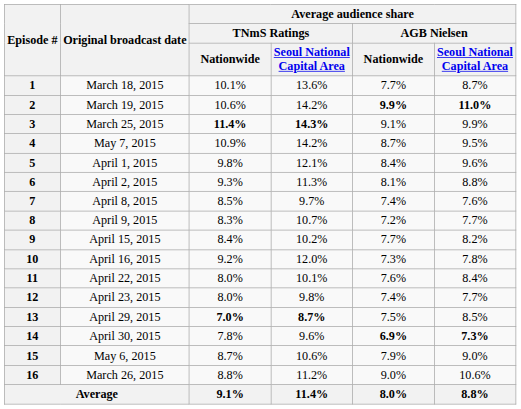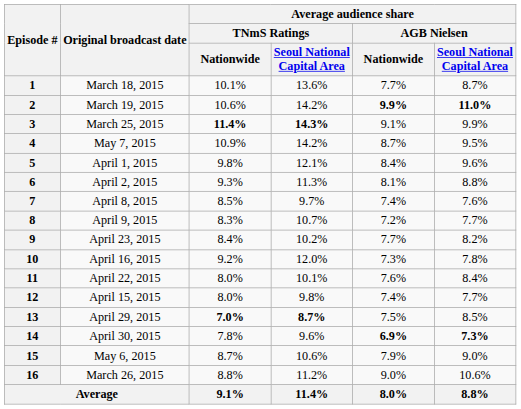9 | Original broadcast date: April 15, 2015 -> April 23, 2015
12 | Original broadcast date: April 23, 2015 -> April 15, 2015
